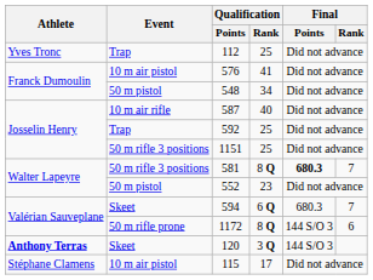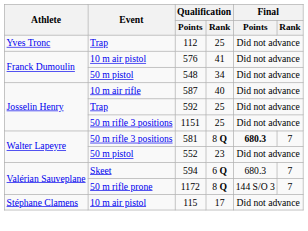1172 | Final / Rank: 6 -> 7
- row: Anthony Terras | Skeet | 120 | 3 Q | 144 S/O 3
